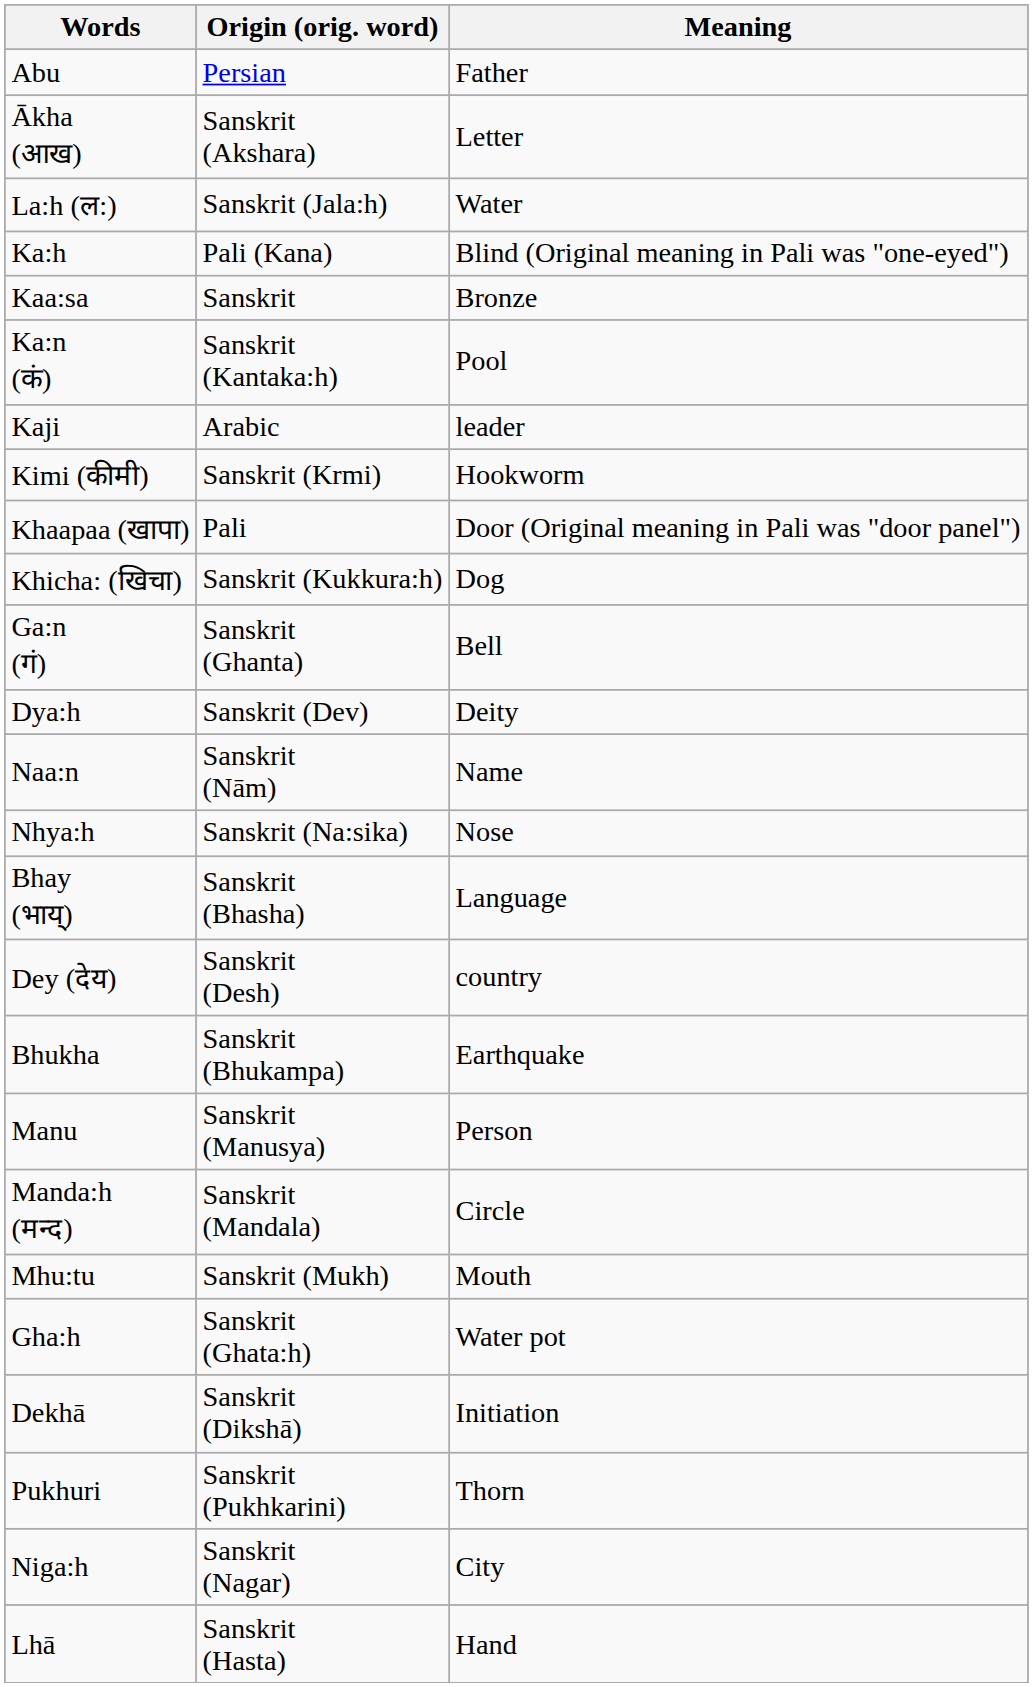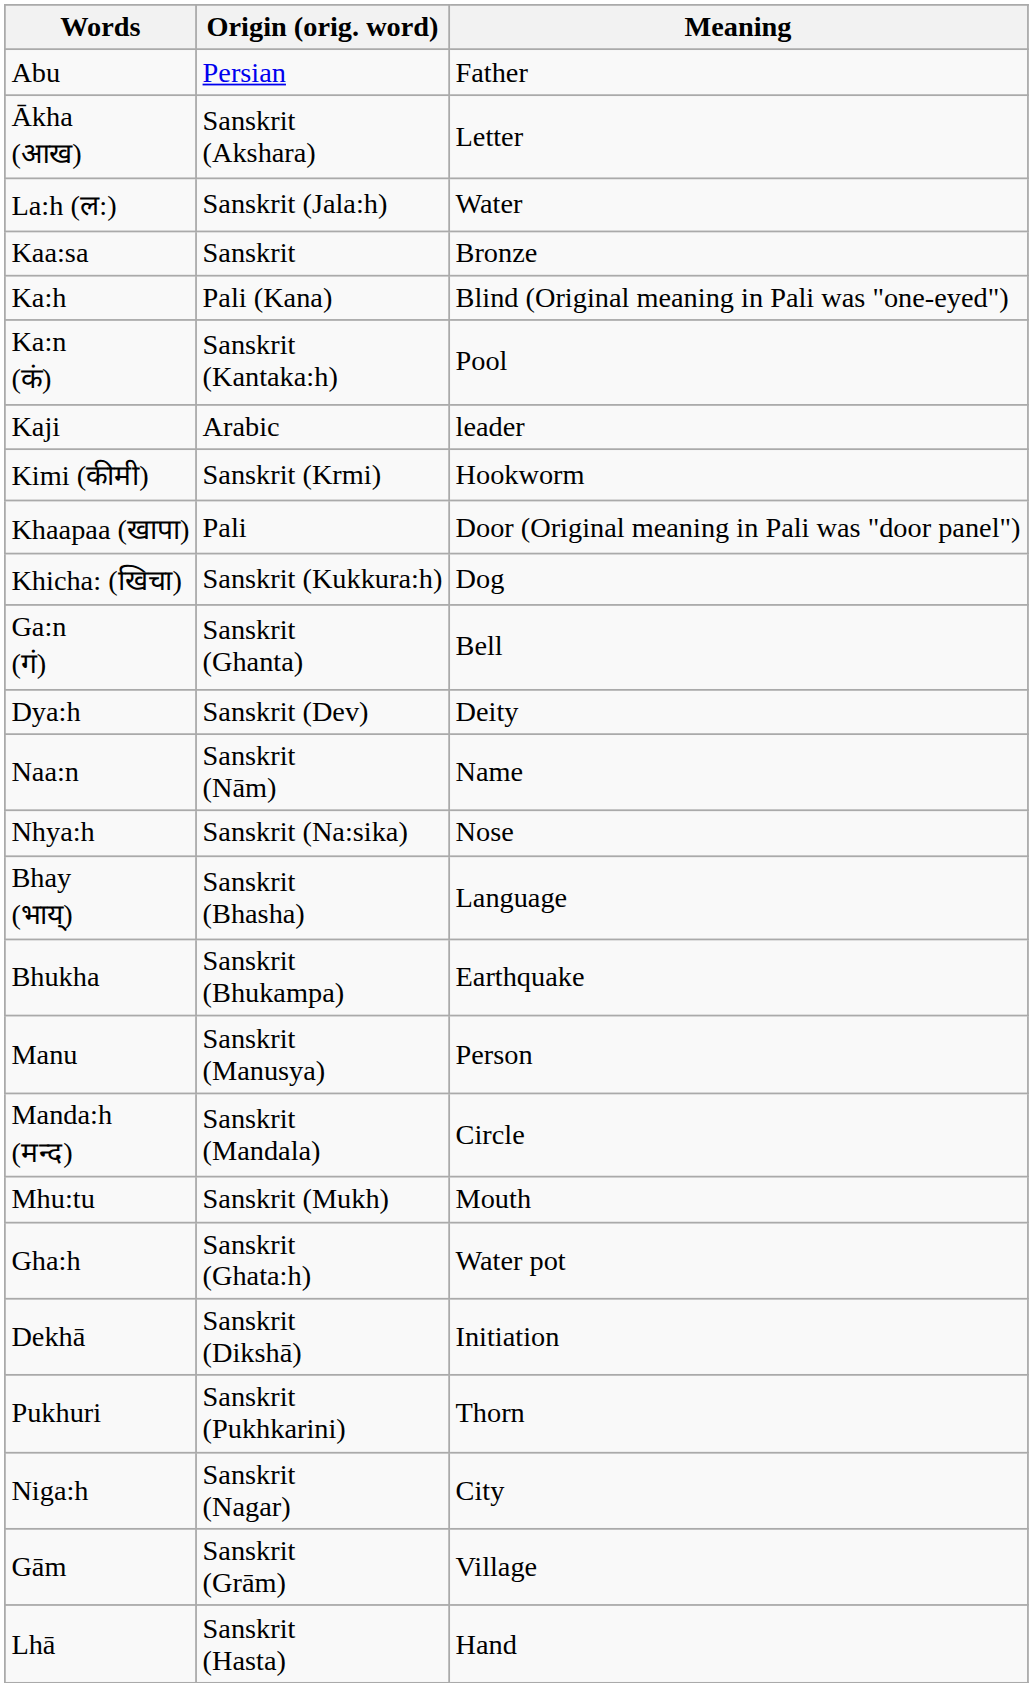rows swapped: Kaa:sa <-> Ka:h
- row: Dey (देय) | Sanskrit (Desh) | country
+ row: Gām | Sanskrit (Grām) | Village
